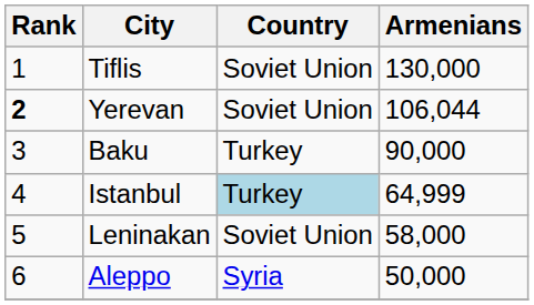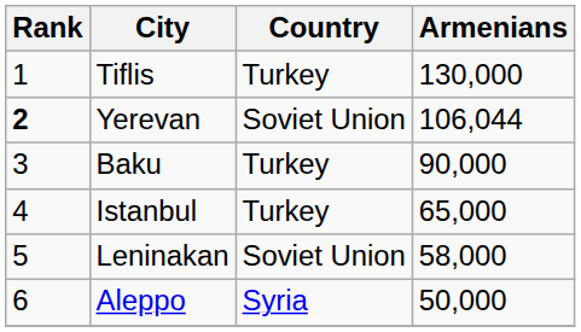Tiflis | Country: Soviet Union -> Turkey
Istanbul | Country: lightblue background -> no background
Istanbul | Armenians: 64,999 -> 65,000
